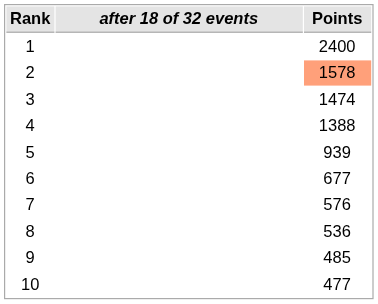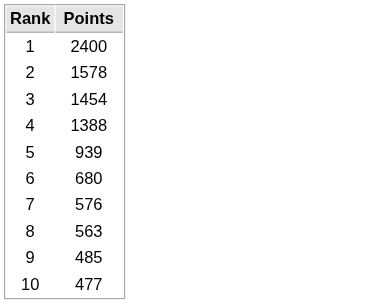- column: after 18 of 32 events
2 | Points: lightsalmon background -> no background
3 | Points: 1474 -> 1454
6 | Points: 677 -> 680
8 | Points: 536 -> 563
